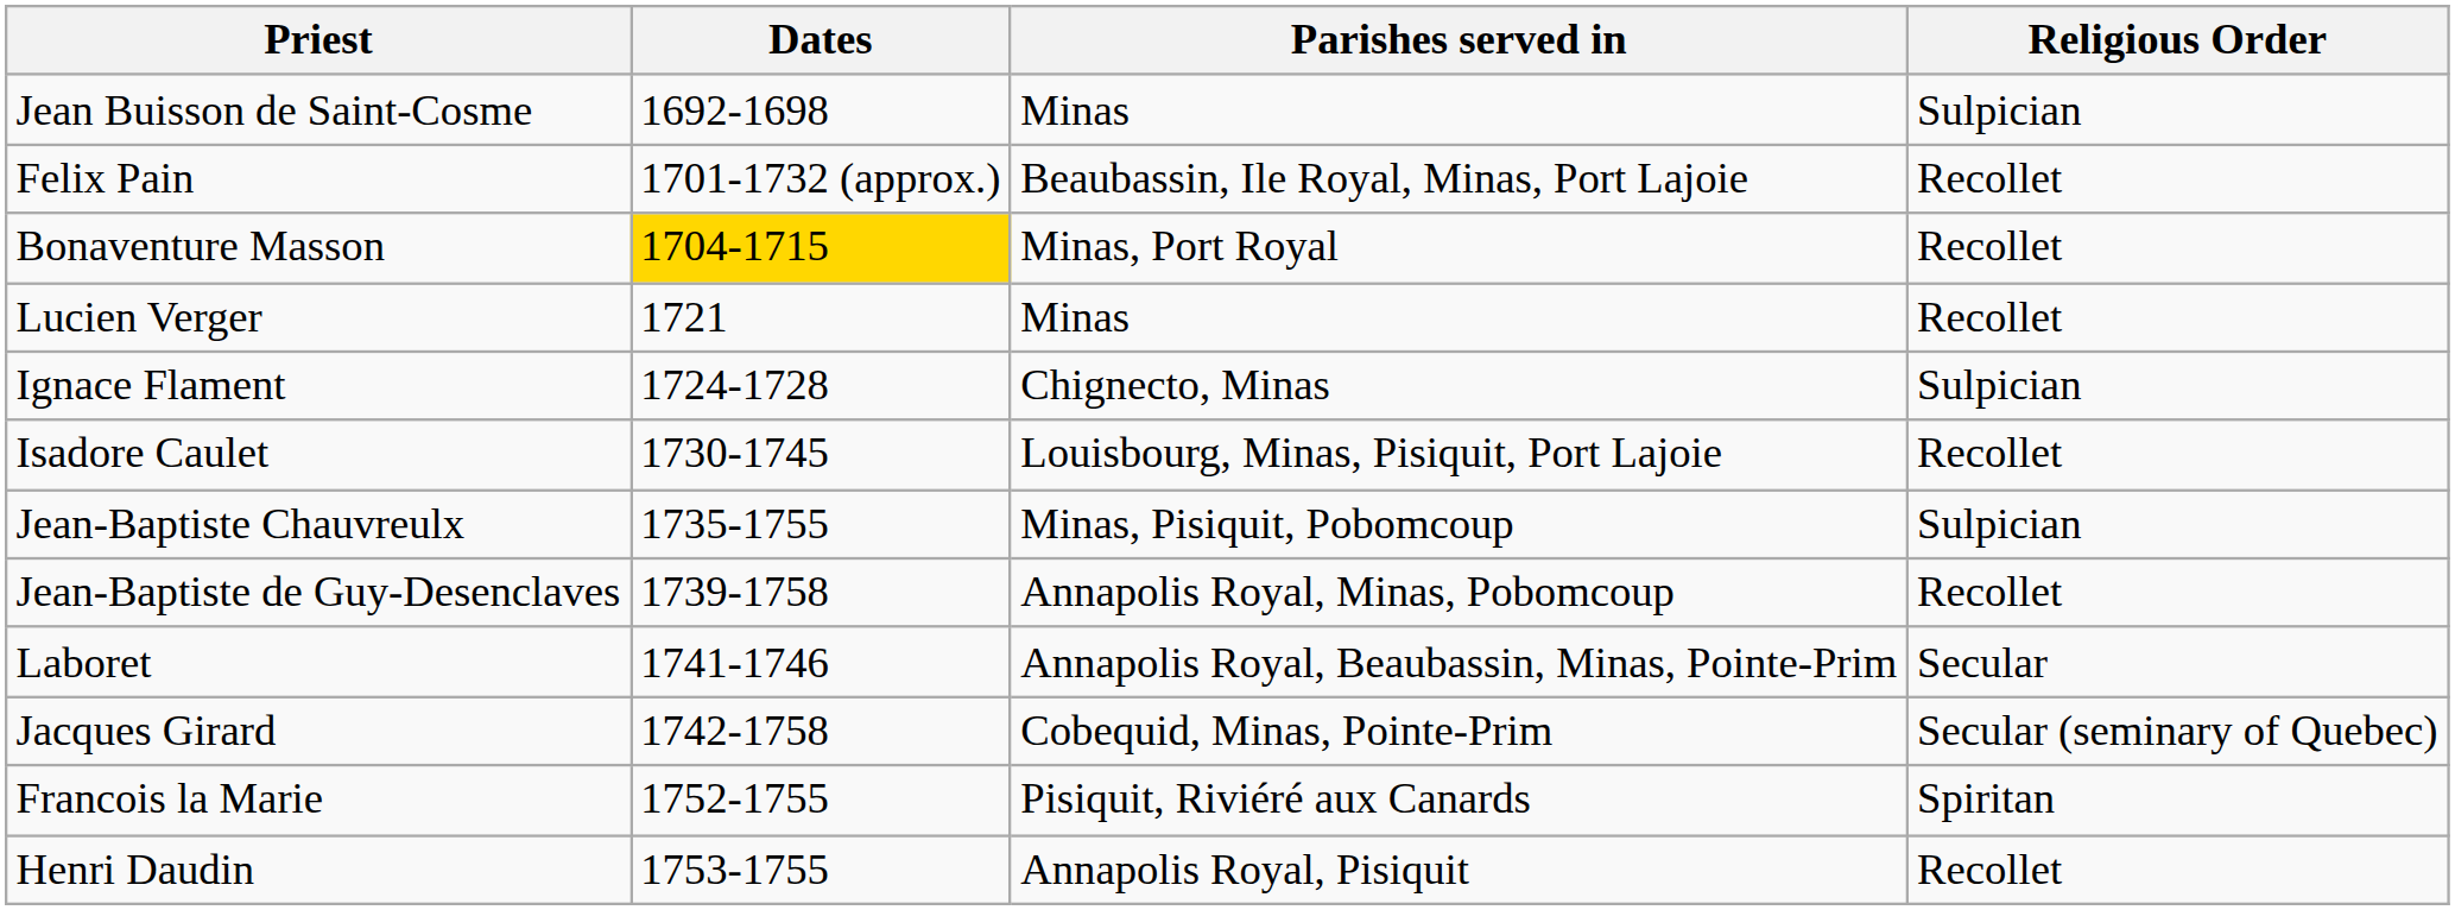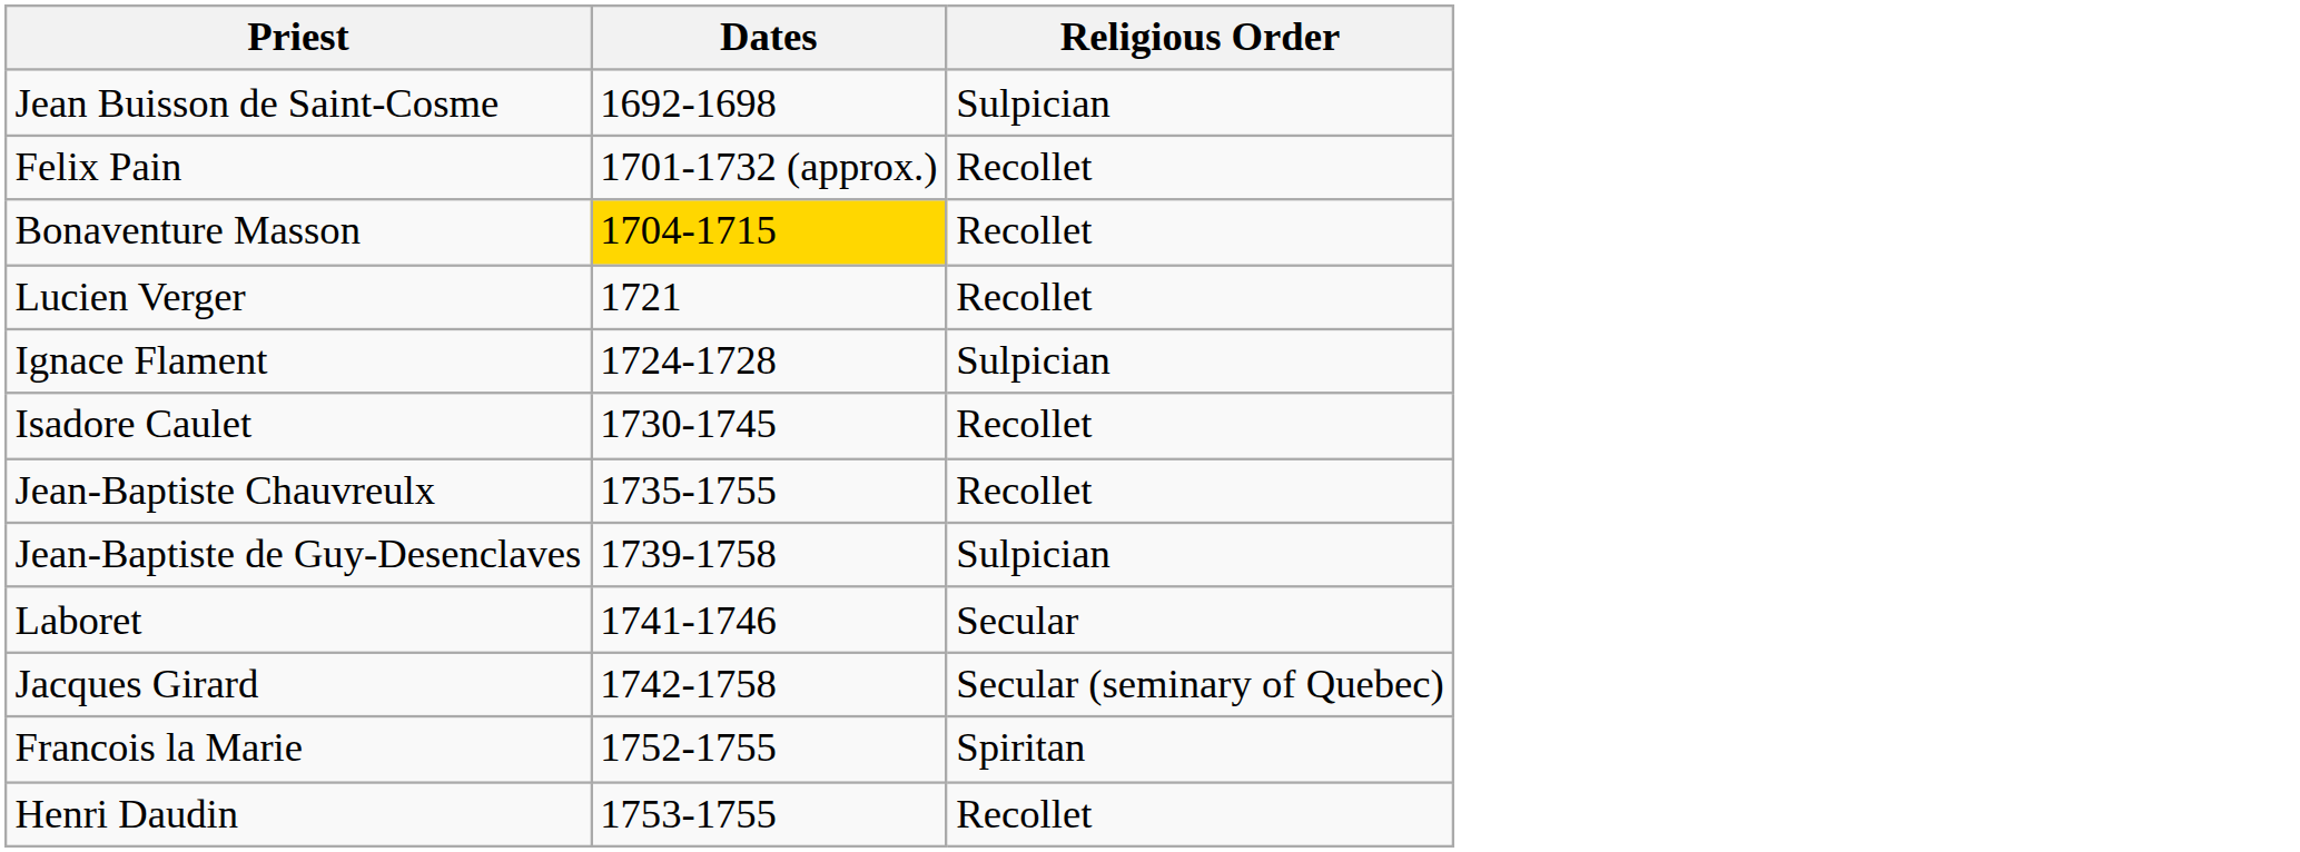- column: Parishes served in | Minas | Beaubassin, Ile Royal, Minas, Port Lajoie | Minas, Port Royal | Minas | Chignecto, Minas | Louisbourg, Minas, Pisiquit, Port Lajoie | Minas, Pisiquit, Pobomcoup | Annapolis Royal, Minas, Pobomcoup | Annapolis Royal, Beaubassin, Minas, Pointe-Prim | Cobequid, Minas, Pointe-Prim | Pisiquit, Riviéré aux Canards | Annapolis Royal, Pisiquit
Jean-Baptiste Chauvreulx | Religious Order: Sulpician -> Recollet
Jean-Baptiste de Guy-Desenclaves | Religious Order: Recollet -> Sulpician
